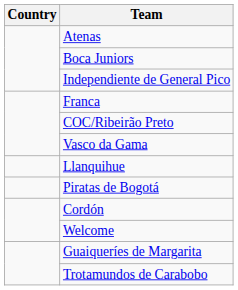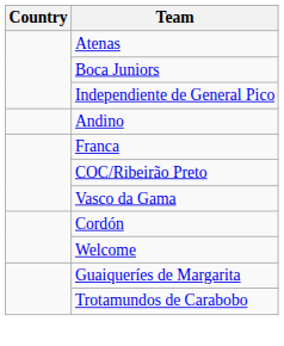+ row: Andino
- row: Llanquihue
- row: Piratas de Bogotá
